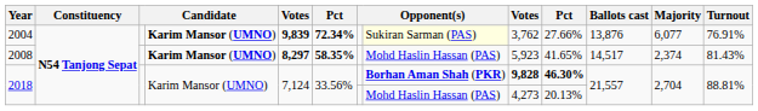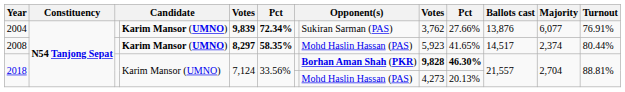2004 | column 8: lightyellow background -> no background
2008 | Turnout: 81.43% -> 80.44%
